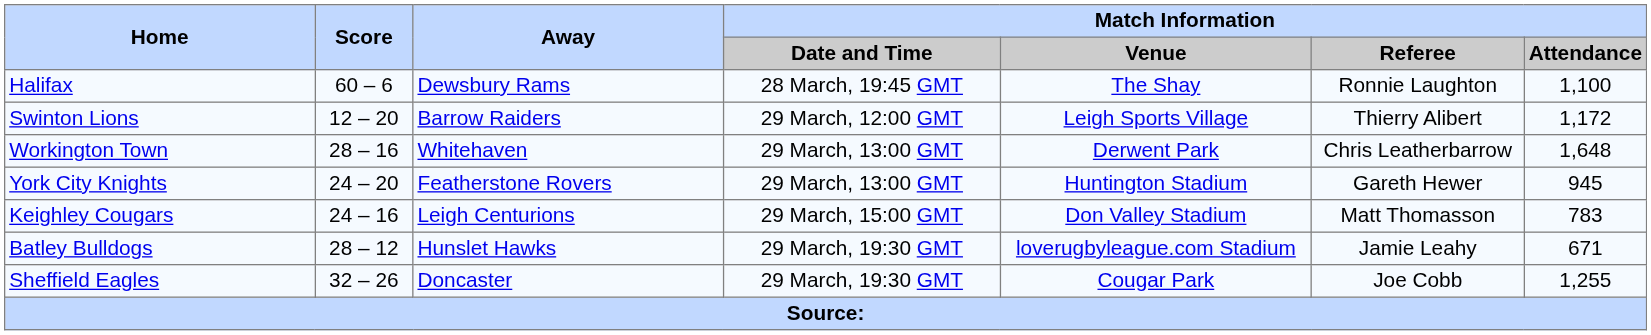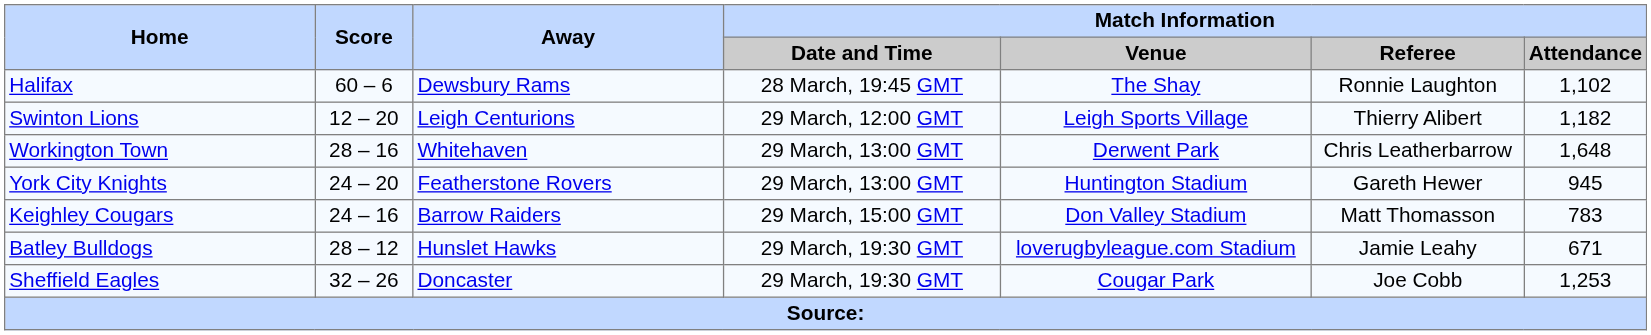Halifax | Match Information / Attendance: 1,100 -> 1,102
Swinton Lions | Away: Barrow Raiders -> Leigh Centurions
Swinton Lions | Match Information / Attendance: 1,172 -> 1,182
Keighley Cougars | Away: Leigh Centurions -> Barrow Raiders
Sheffield Eagles | Match Information / Attendance: 1,255 -> 1,253
